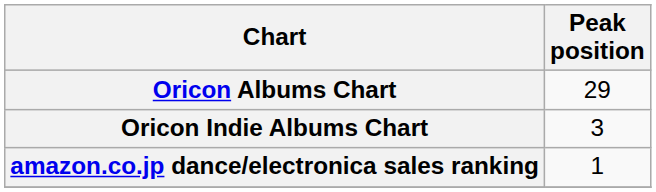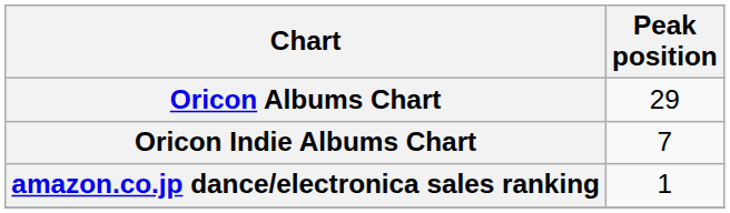Oricon Indie Albums Chart | Peak position: 3 -> 7
